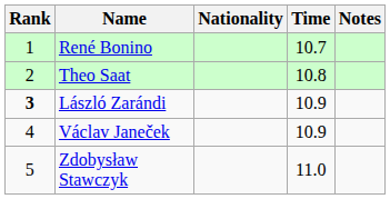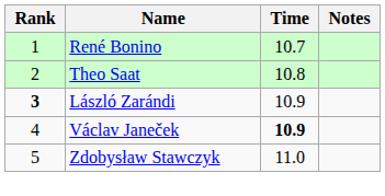- column: Nationality
Václav Janeček | Time: normal -> bold
